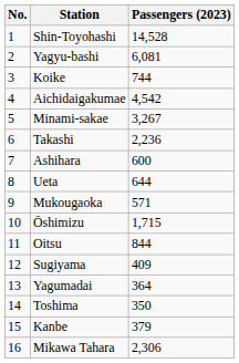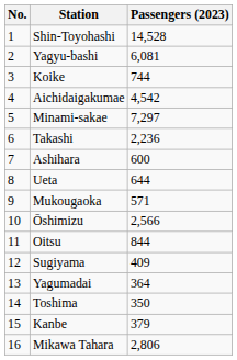Minami-sakae | Passengers (2023): 3,267 -> 7,297
Ōshimizu | Passengers (2023): 1,715 -> 2,566
Mikawa Tahara | Passengers (2023): 2,306 -> 2,806
